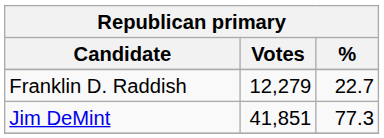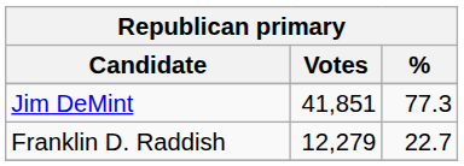rows swapped: Jim DeMint <-> Franklin D. Raddish
